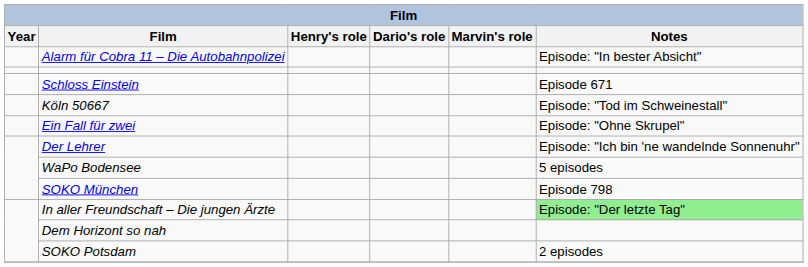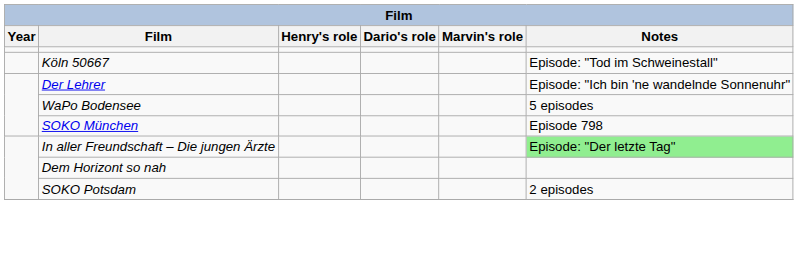- row: Alarm für Cobra 11 – Die Autobahnpolizei | Episode: "In bester Absicht"
- row: Schloss Einstein | Episode 671
- row: Ein Fall für zwei | Episode: "Ohne Skrupel"
